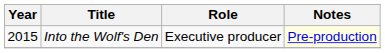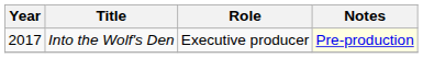Into the Wolf's Den | Year: 2015 -> 2017
